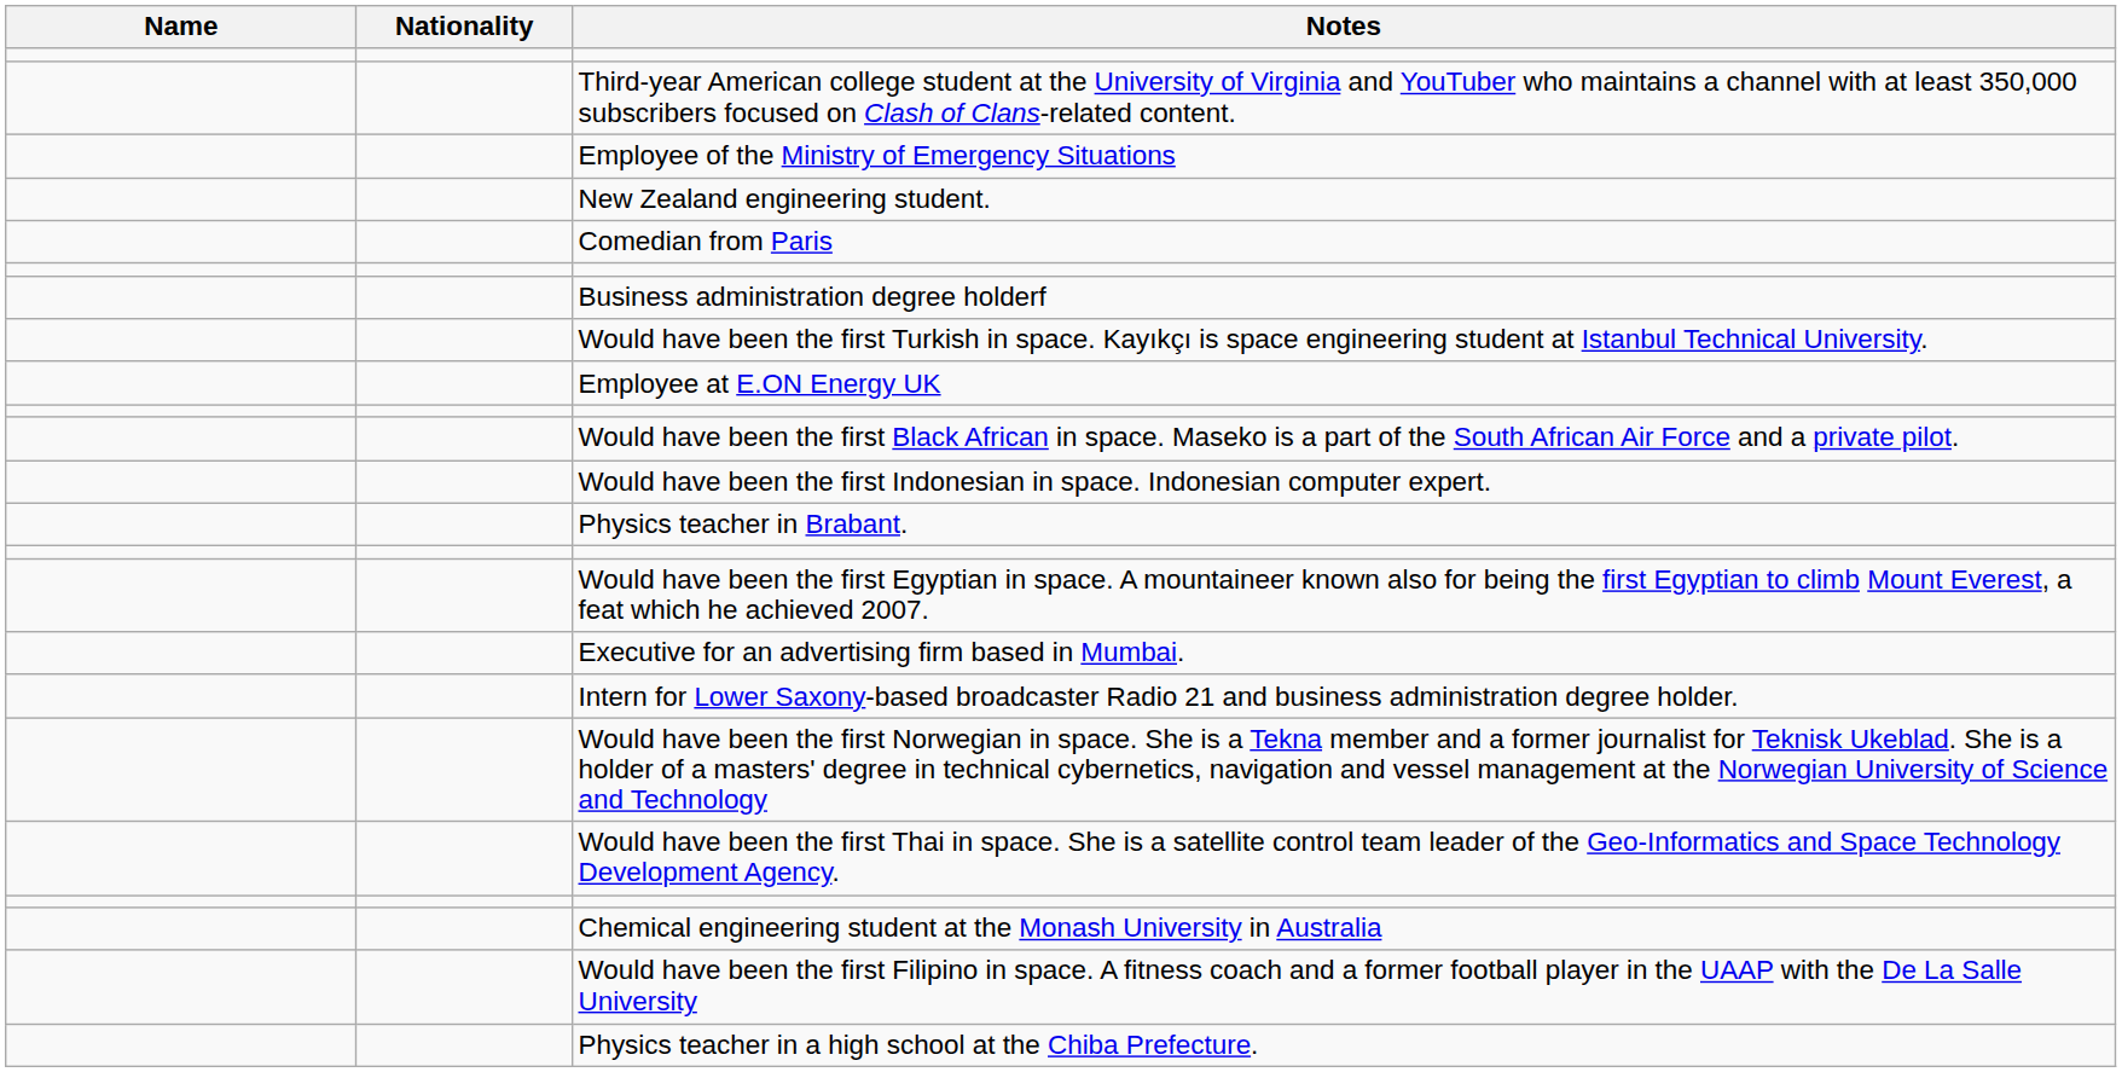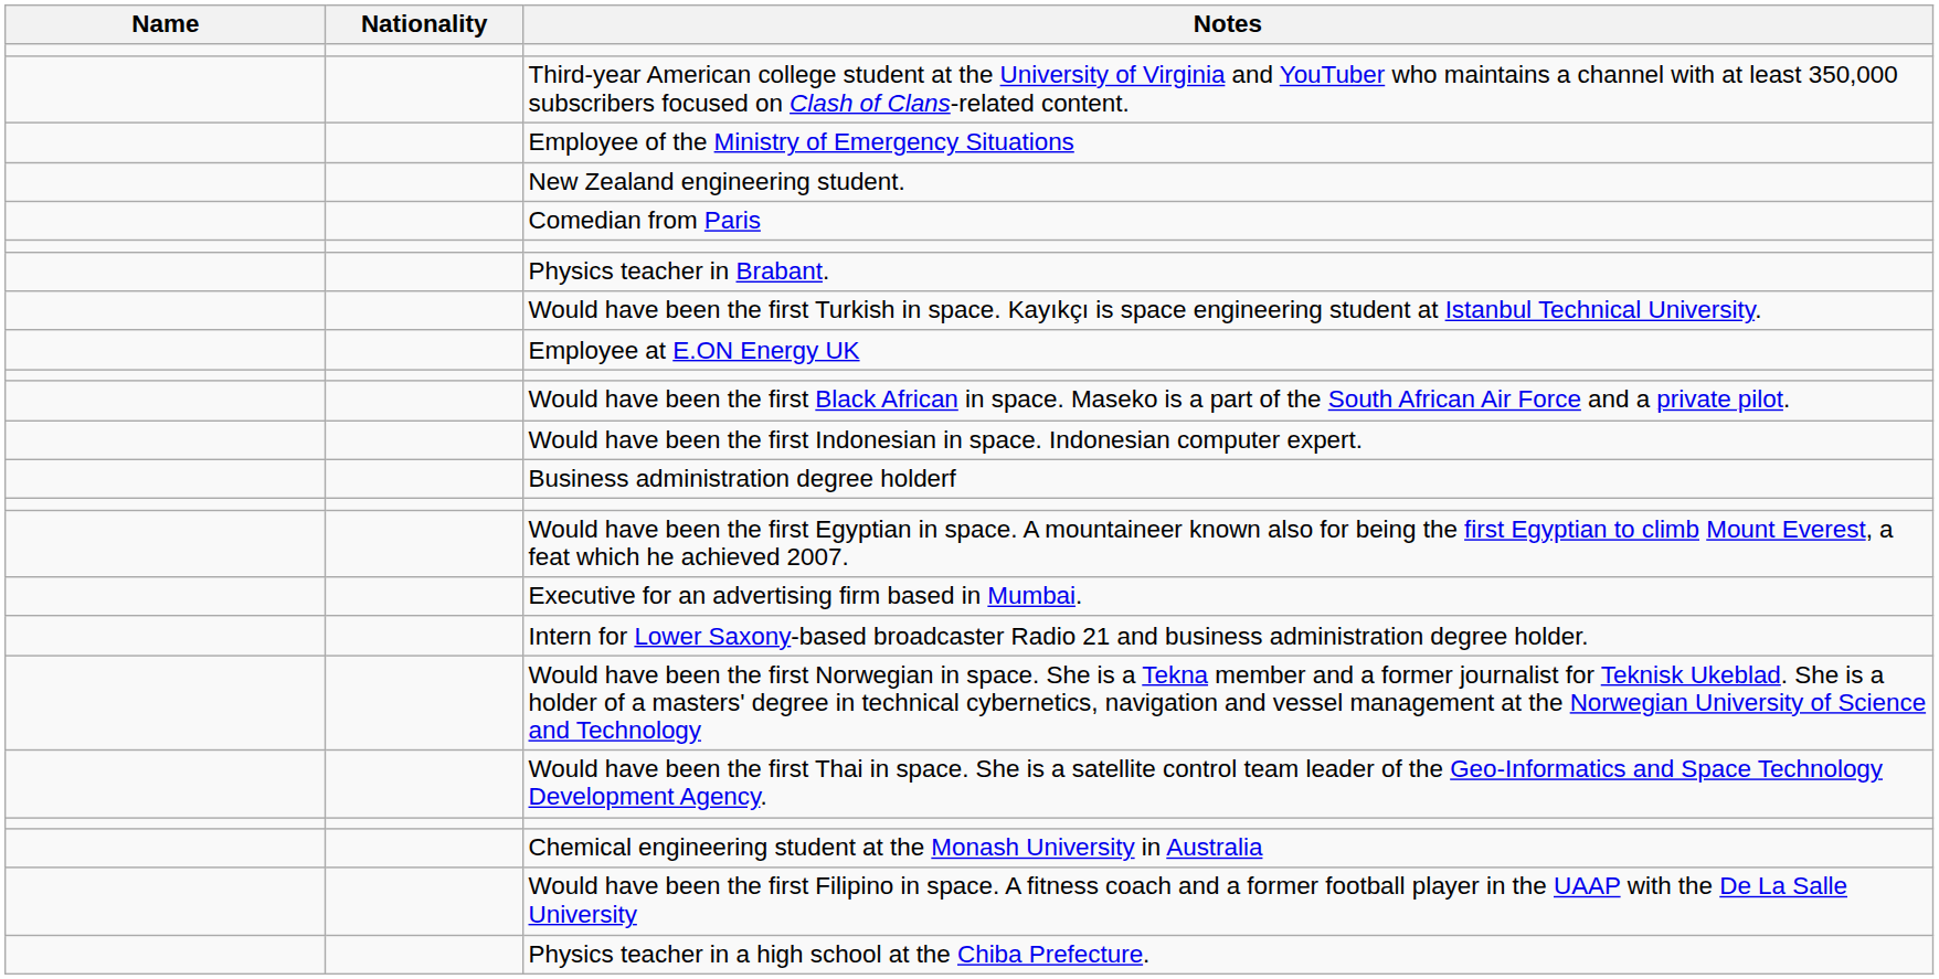rows swapped: Business administration degree holderf <-> Physics teacher in Brabant.
